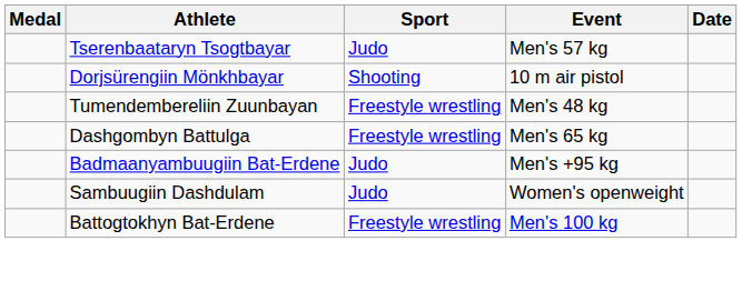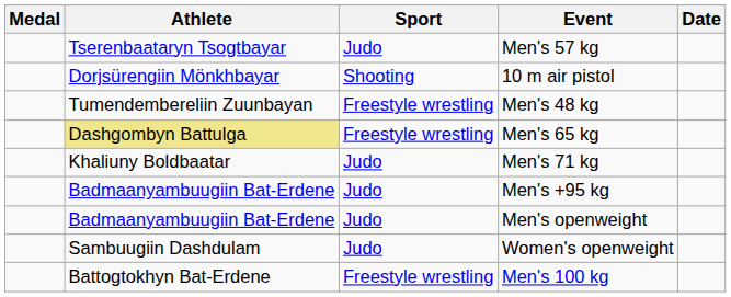Men's 65 kg | Athlete: no background -> khaki background
+ row: Khaliuny Boldbaatar | Judo | Men's 71 kg
+ row: Badmaanyambuugiin Bat-Erdene | Judo | Men's openweight
